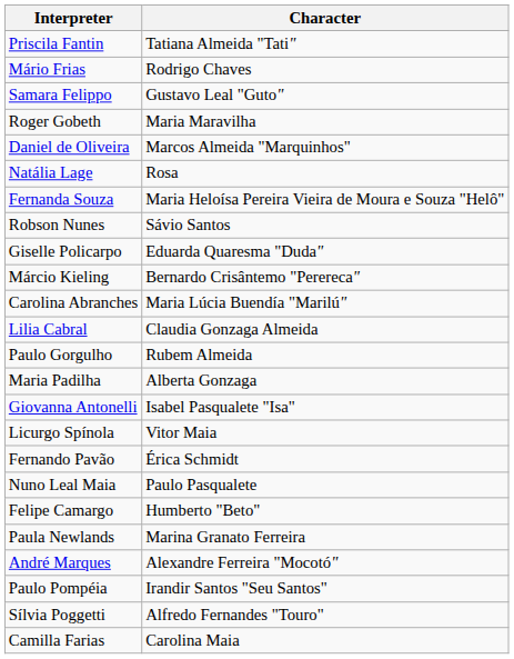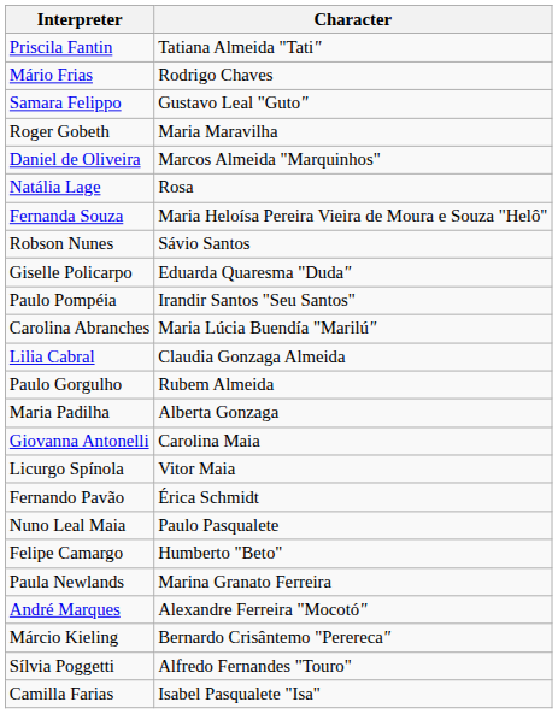rows swapped: Márcio Kieling <-> Paulo Pompéia
Giovanna Antonelli | Character: Isabel Pasqualete "Isa" -> Carolina Maia
Camilla Farias | Character: Carolina Maia -> Isabel Pasqualete "Isa"
